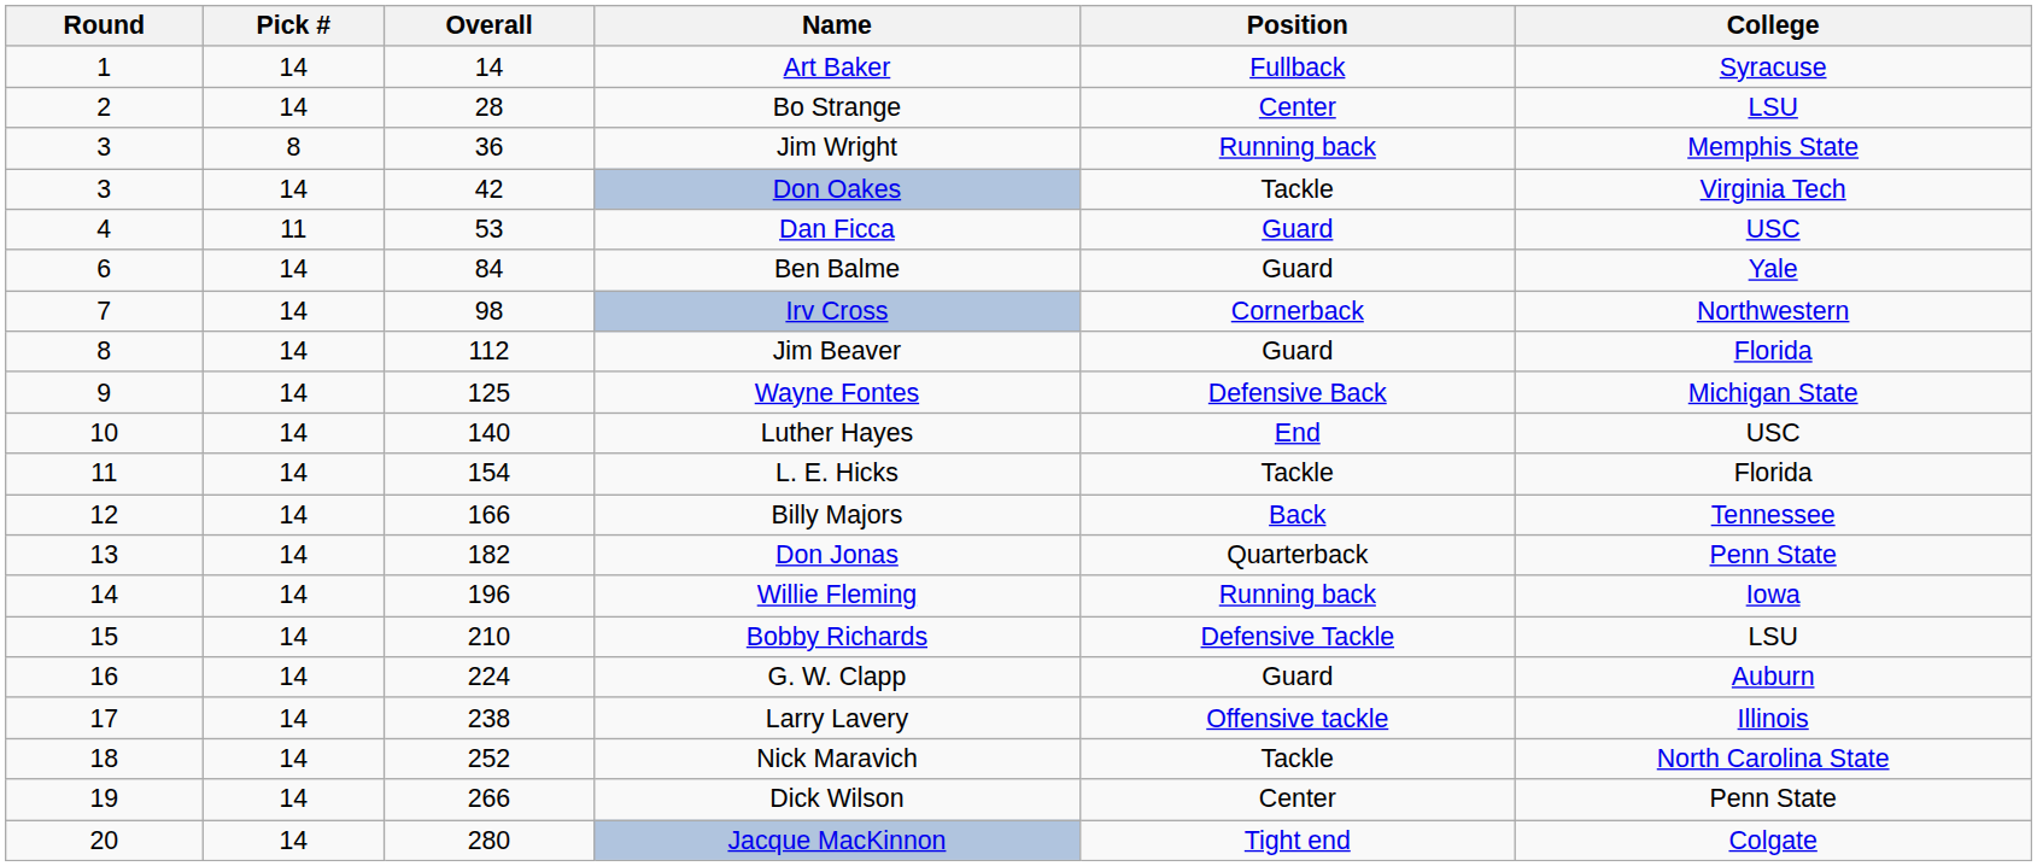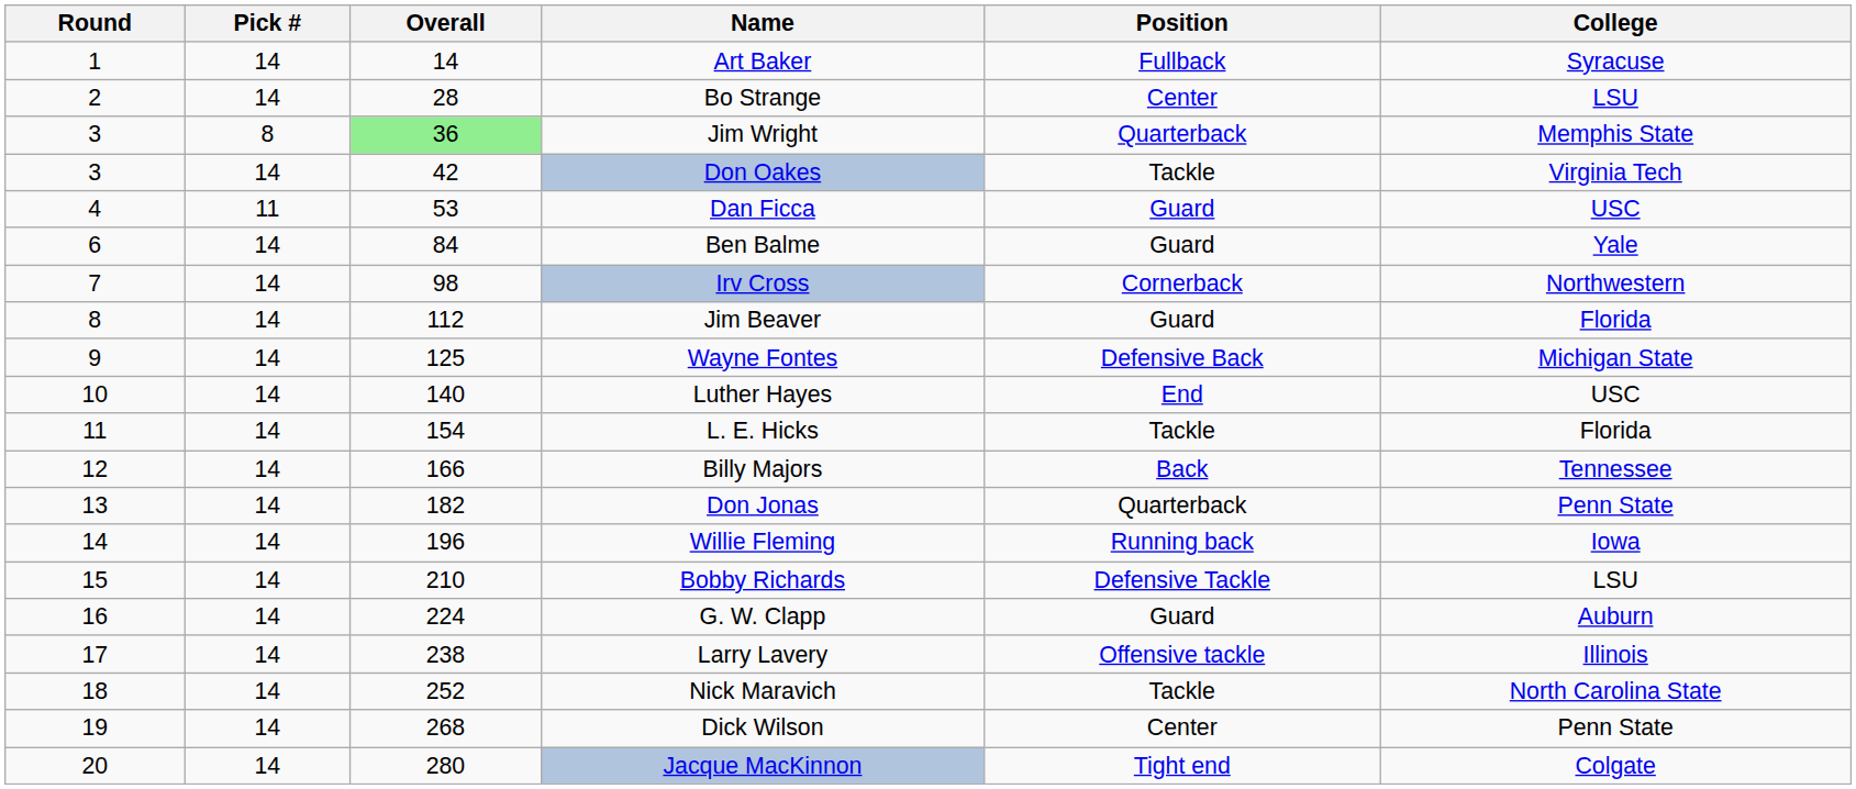Jim Wright | Overall: no background -> lightgreen background
Jim Wright | Position: Running back -> Quarterback
Dick Wilson | Overall: 266 -> 268
